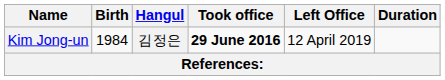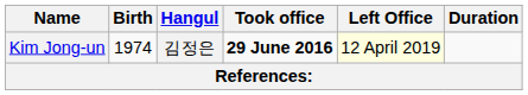Kim Jong-un | Birth: 1984 -> 1974
Kim Jong-un | Left Office: no background -> lightyellow background
